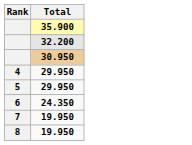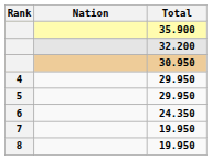+ column: Nation
